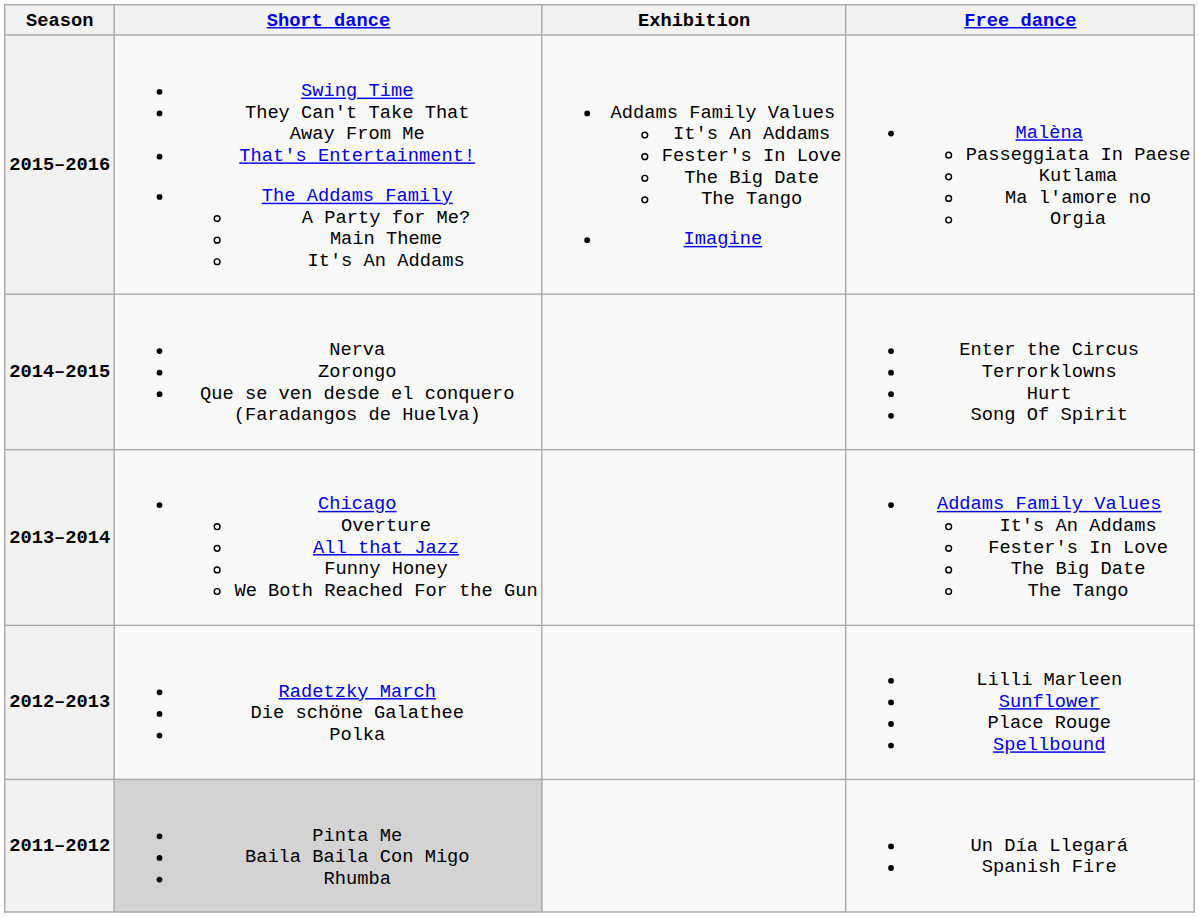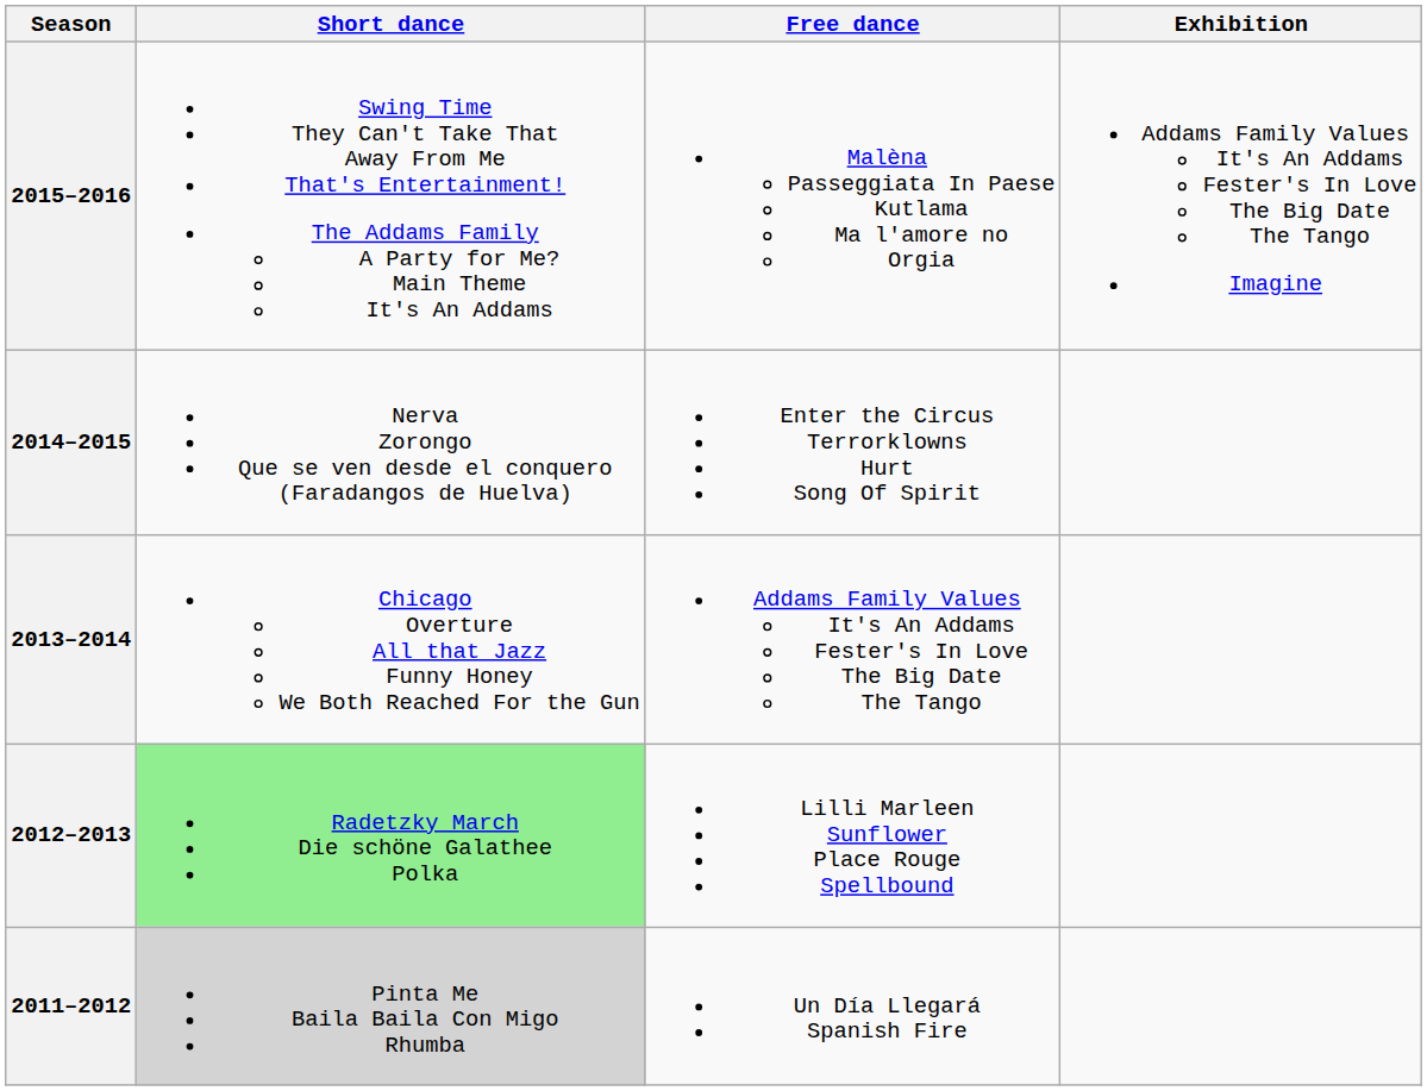columns swapped: Free dance <-> Exhibition
2012–2013 | Short dance: no background -> lightgreen background
